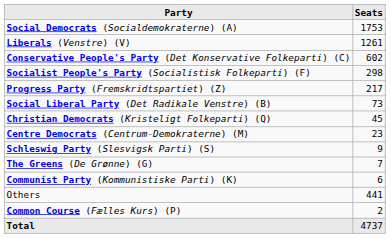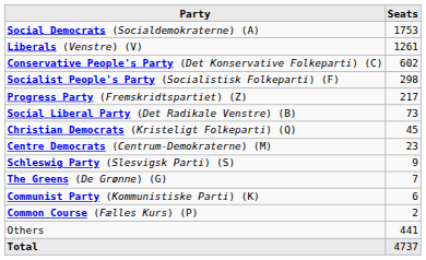rows swapped: Common Course (Fælles Kurs) (P) <-> Others
